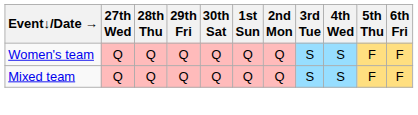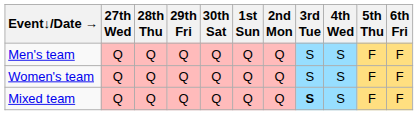+ row: Men's team | Q | Q | Q | Q | Q | Q | S | S | F | F
Mixed team | 3rd Tue: normal -> bold
